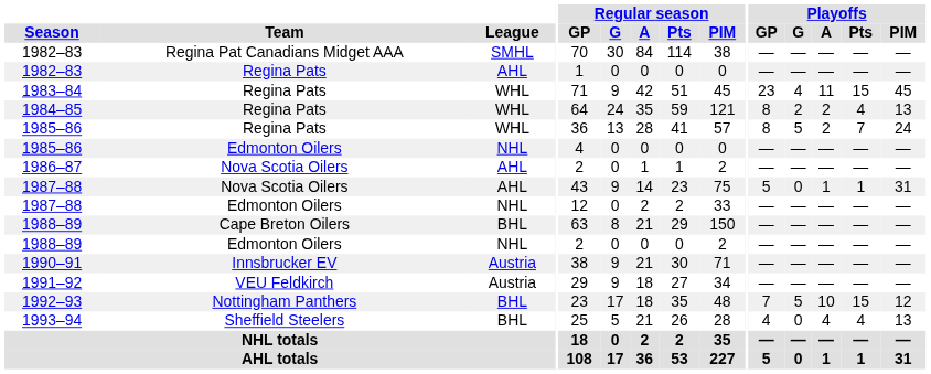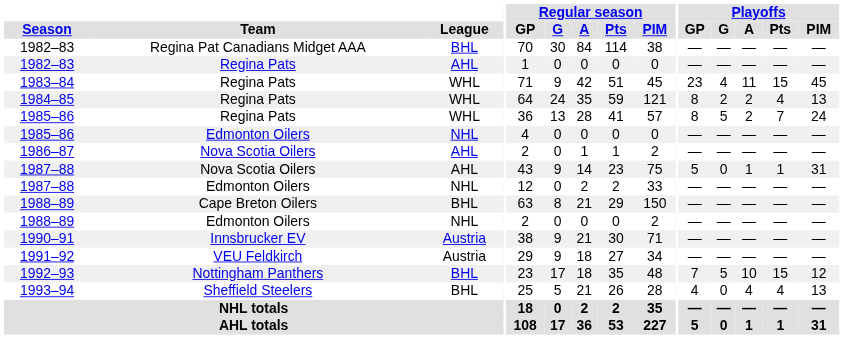1982–83 / Regina Pat Canadians Midget AAA | League: SMHL -> BHL
